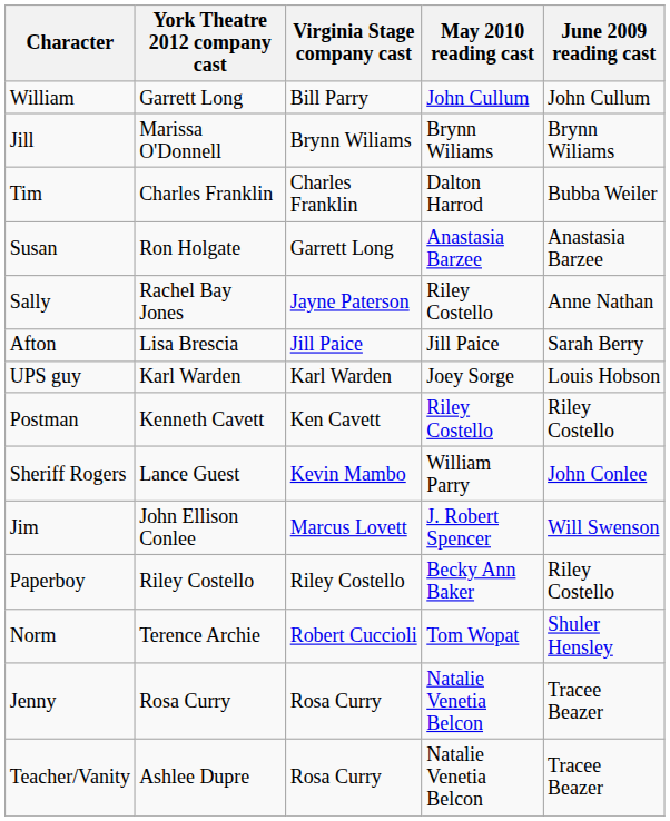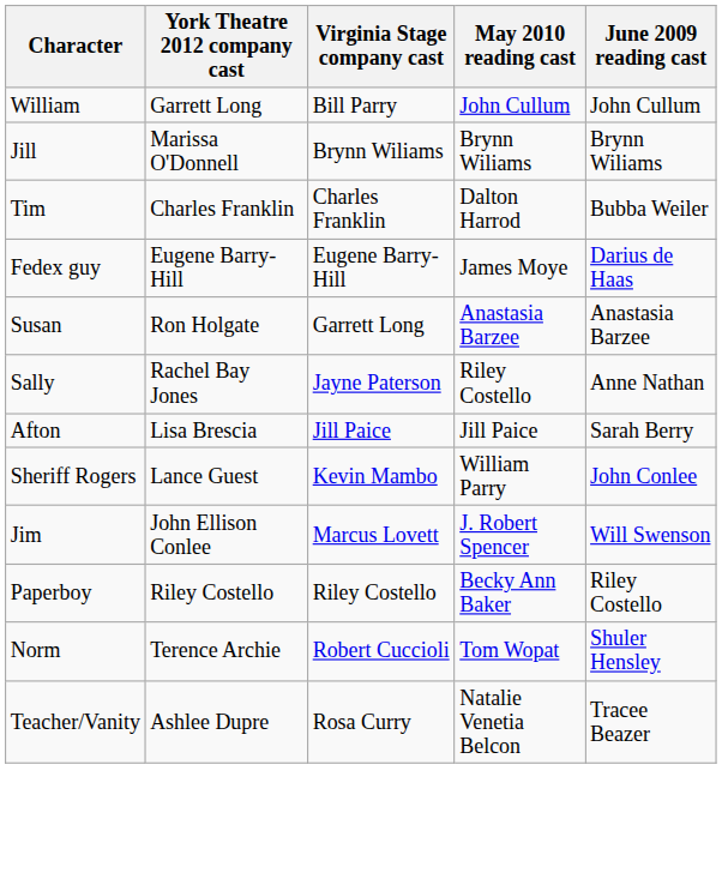+ row: Fedex guy | Eugene Barry-Hill | Eugene Barry-Hill | James Moye | Darius de Haas
- row: UPS guy | Karl Warden | Karl Warden | Joey Sorge | Louis Hobson
- row: Postman | Kenneth Cavett | Ken Cavett | Riley Costello | Riley Costello
- row: Jenny | Rosa Curry | Rosa Curry | Natalie Venetia Belcon | Tracee Beazer
